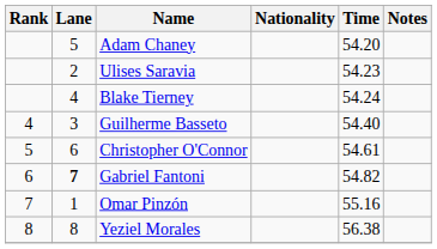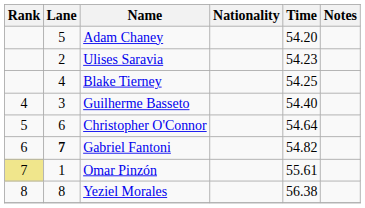Blake Tierney | Time: 54.24 -> 54.25
Christopher O'Connor | Time: 54.61 -> 54.64
Omar Pinzón | Rank: no background -> khaki background
Omar Pinzón | Time: 55.16 -> 55.61
